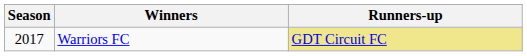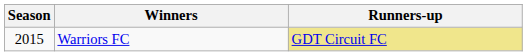Warriors FC | Season: 2017 -> 2015
